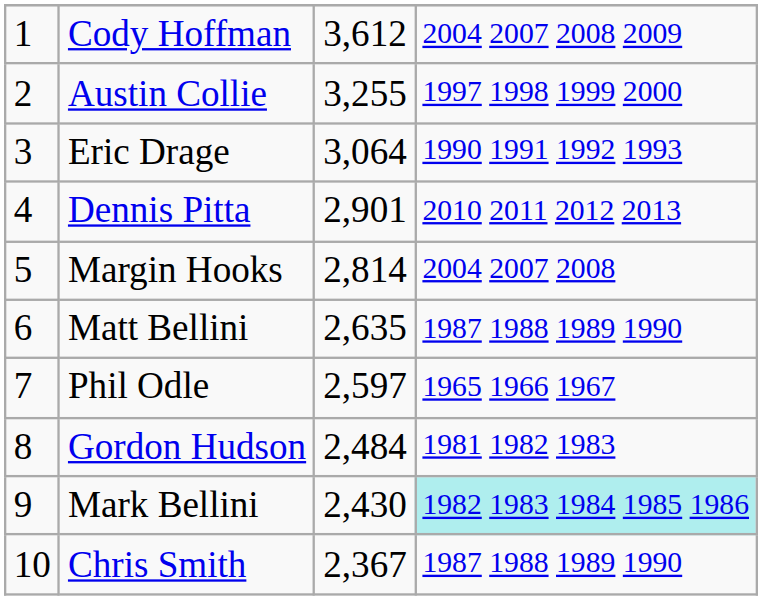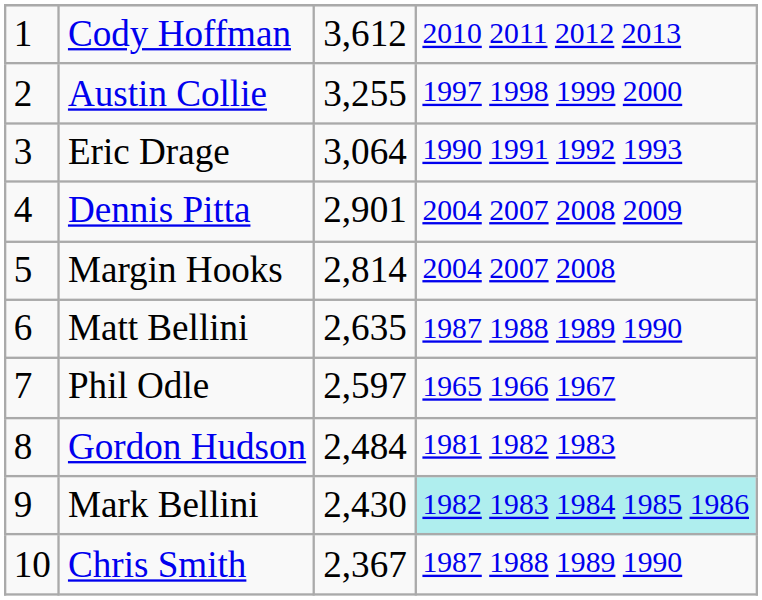Cody Hoffman | column 4: 2004 2007 2008 2009 -> 2010 2011 2012 2013
Dennis Pitta | column 4: 2010 2011 2012 2013 -> 2004 2007 2008 2009
